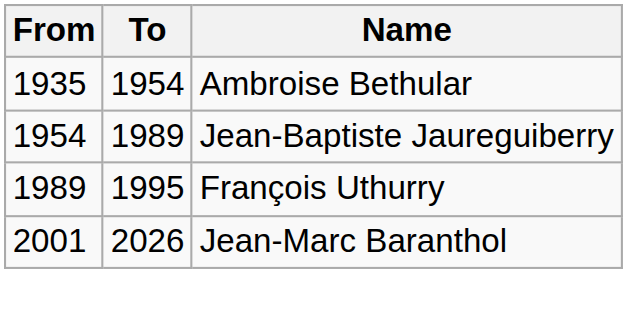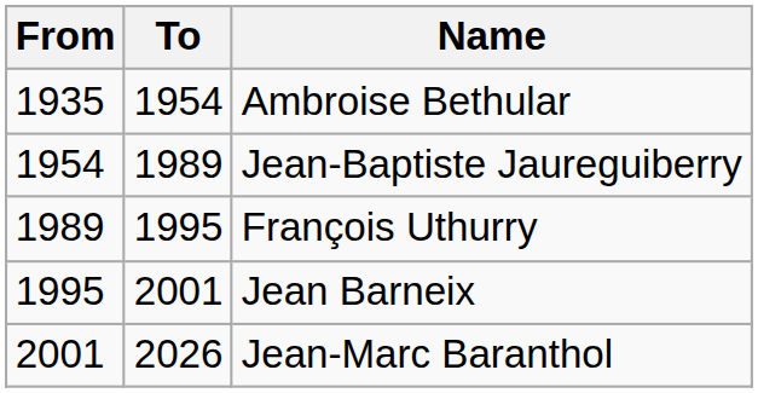+ row: 1995 | 2001 | Jean Barneix
